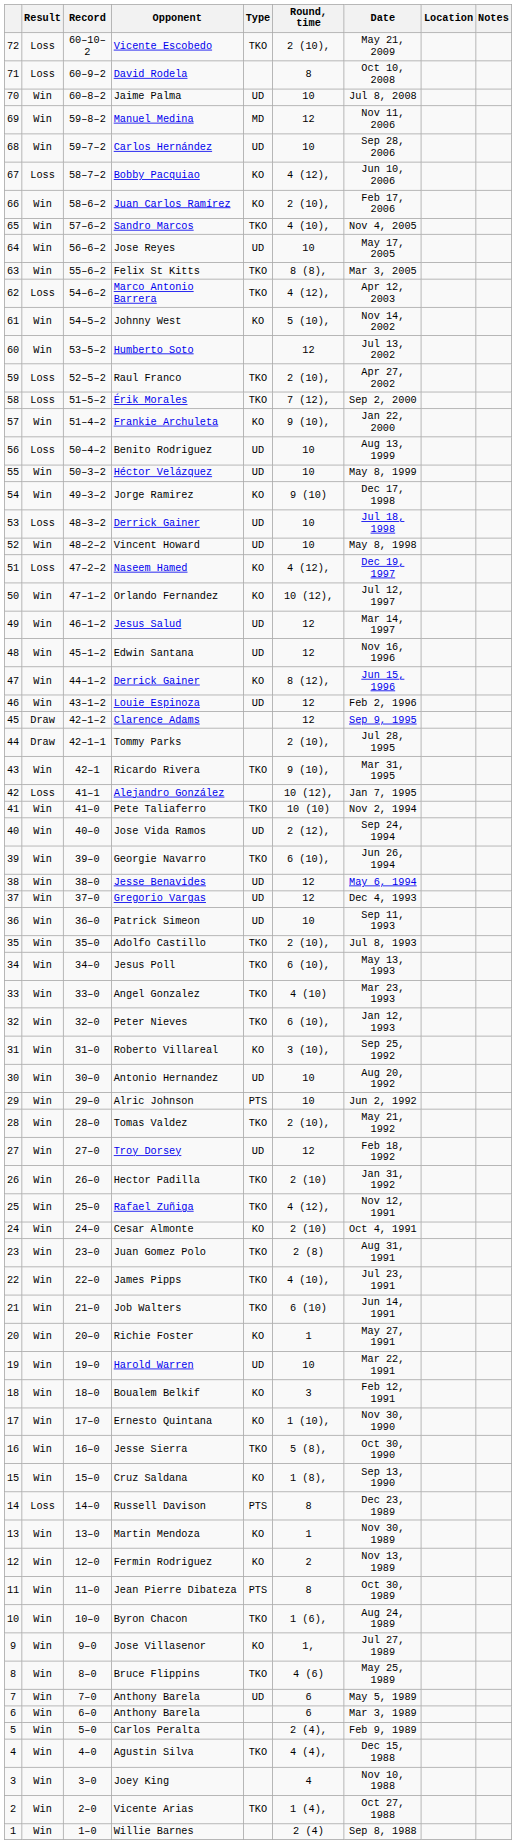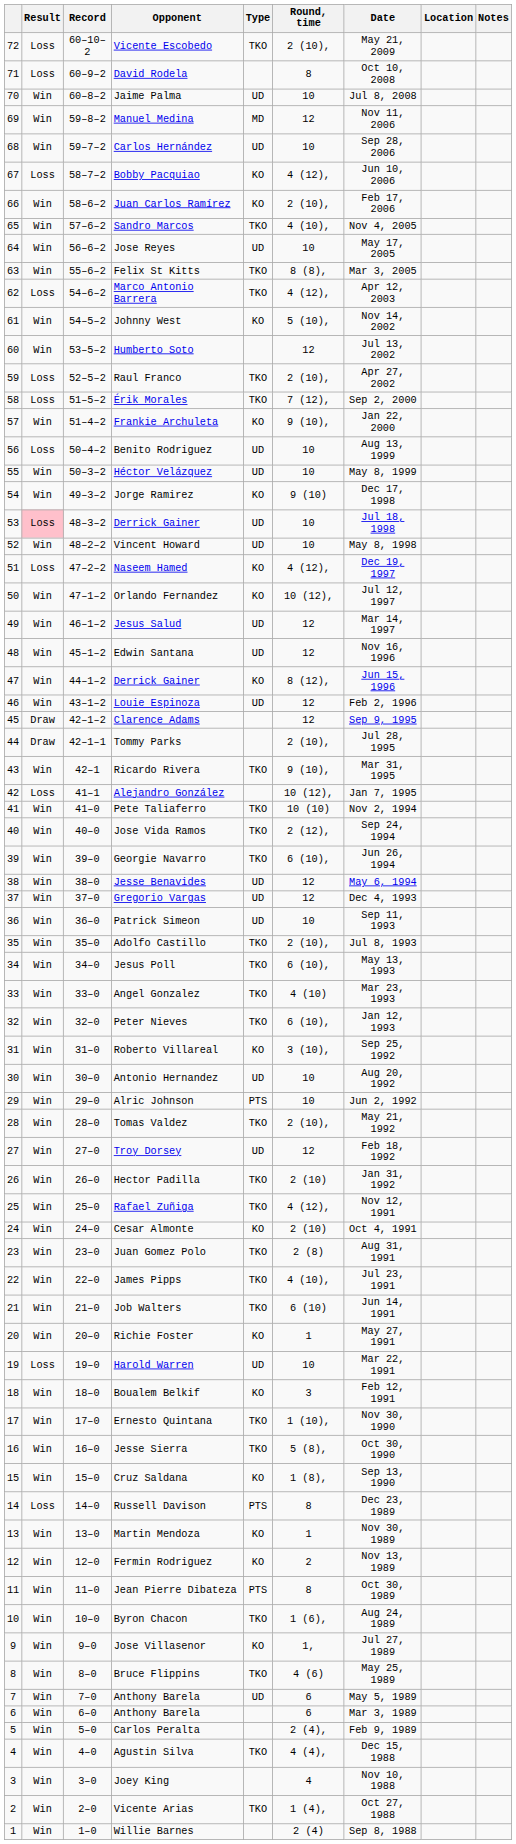53 / Derrick Gainer | Result: no background -> pink background
Jose Vida Ramos | Type: UD -> TKO
Harold Warren | Result: Win -> Loss
Ernesto Quintana | Type: KO -> TKO
